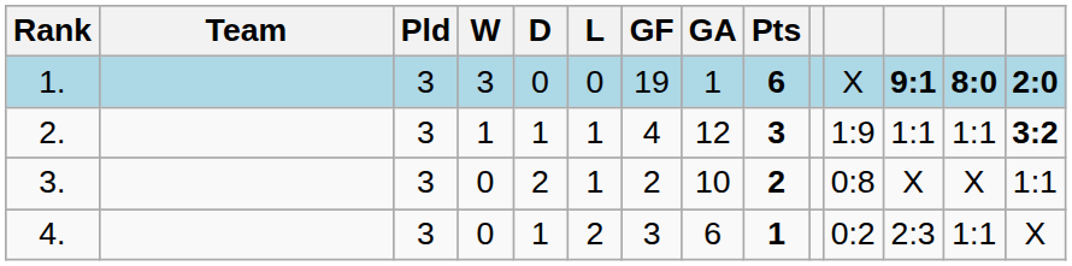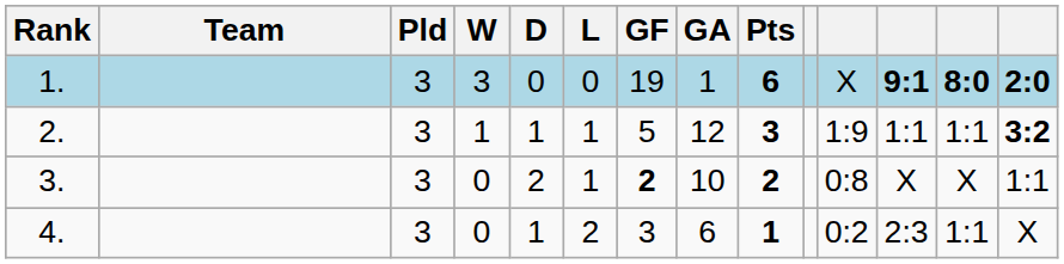2. | GF: 4 -> 5
3. | GF: normal -> bold
